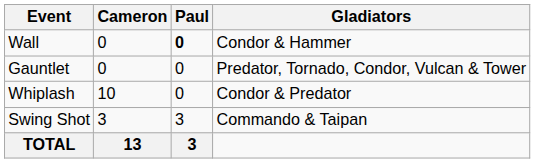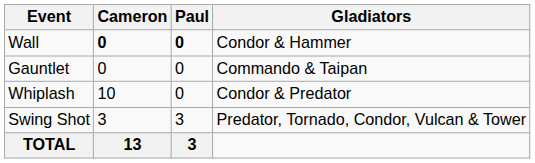Wall | Cameron: normal -> bold
Gauntlet | Gladiators: Predator, Tornado, Condor, Vulcan & Tower -> Commando & Taipan
Swing Shot | Gladiators: Commando & Taipan -> Predator, Tornado, Condor, Vulcan & Tower
